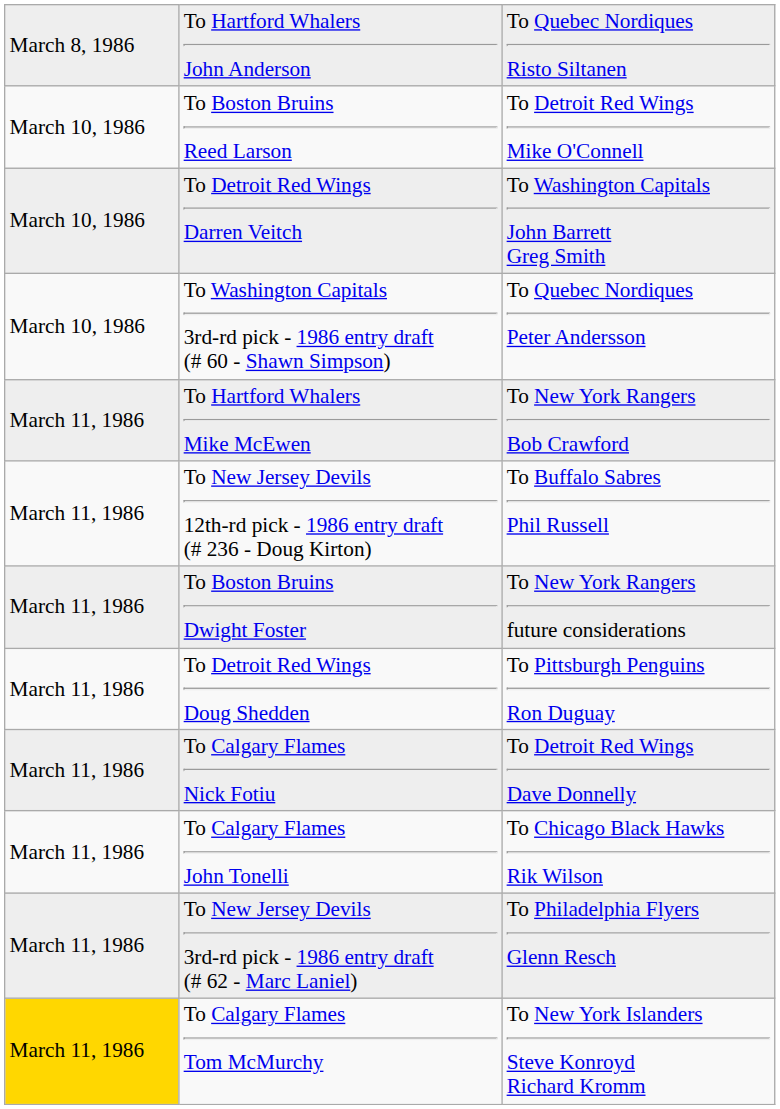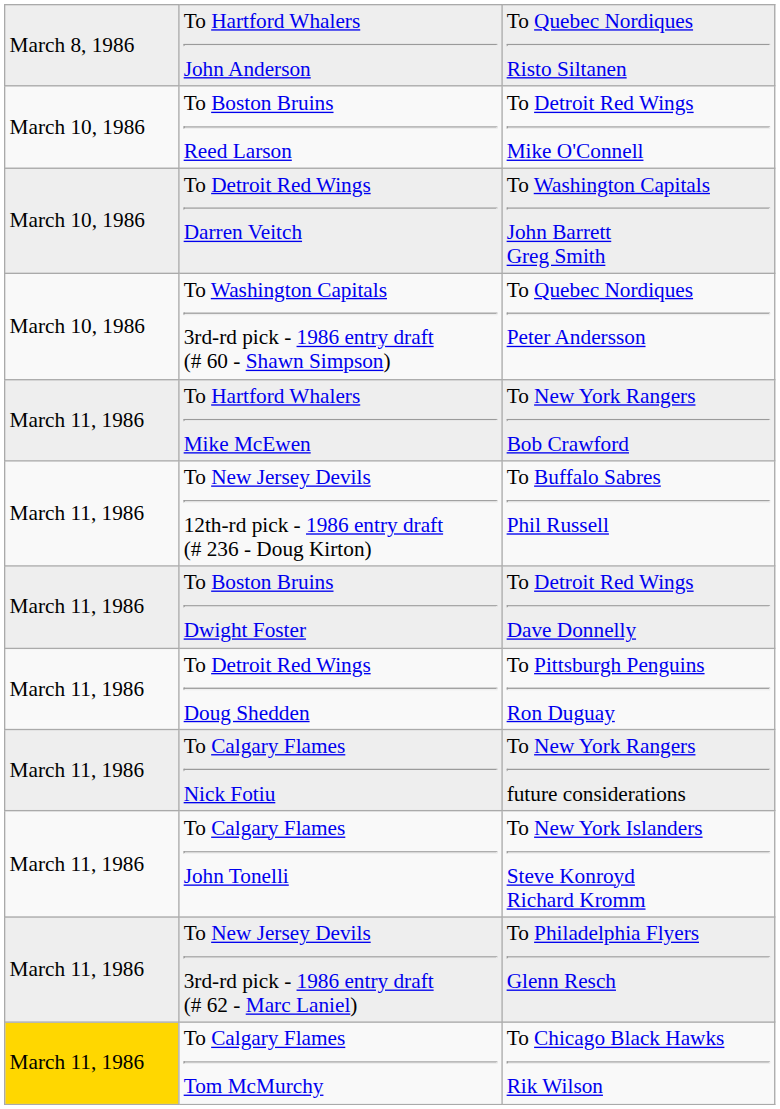To Boston Bruins Dwight Foster | column 3: To New York Rangers future considerations -> To Detroit Red Wings Dave Donnelly
To Calgary Flames Nick Fotiu | column 3: To Detroit Red Wings Dave Donnelly -> To New York Rangers future considerations
To Calgary Flames John Tonelli | column 3: To Chicago Black Hawks Rik Wilson -> To New York Islanders Steve Konroyd Richard Kromm
To Calgary Flames Tom McMurchy | column 3: To New York Islanders Steve Konroyd Richard Kromm -> To Chicago Black Hawks Rik Wilson
